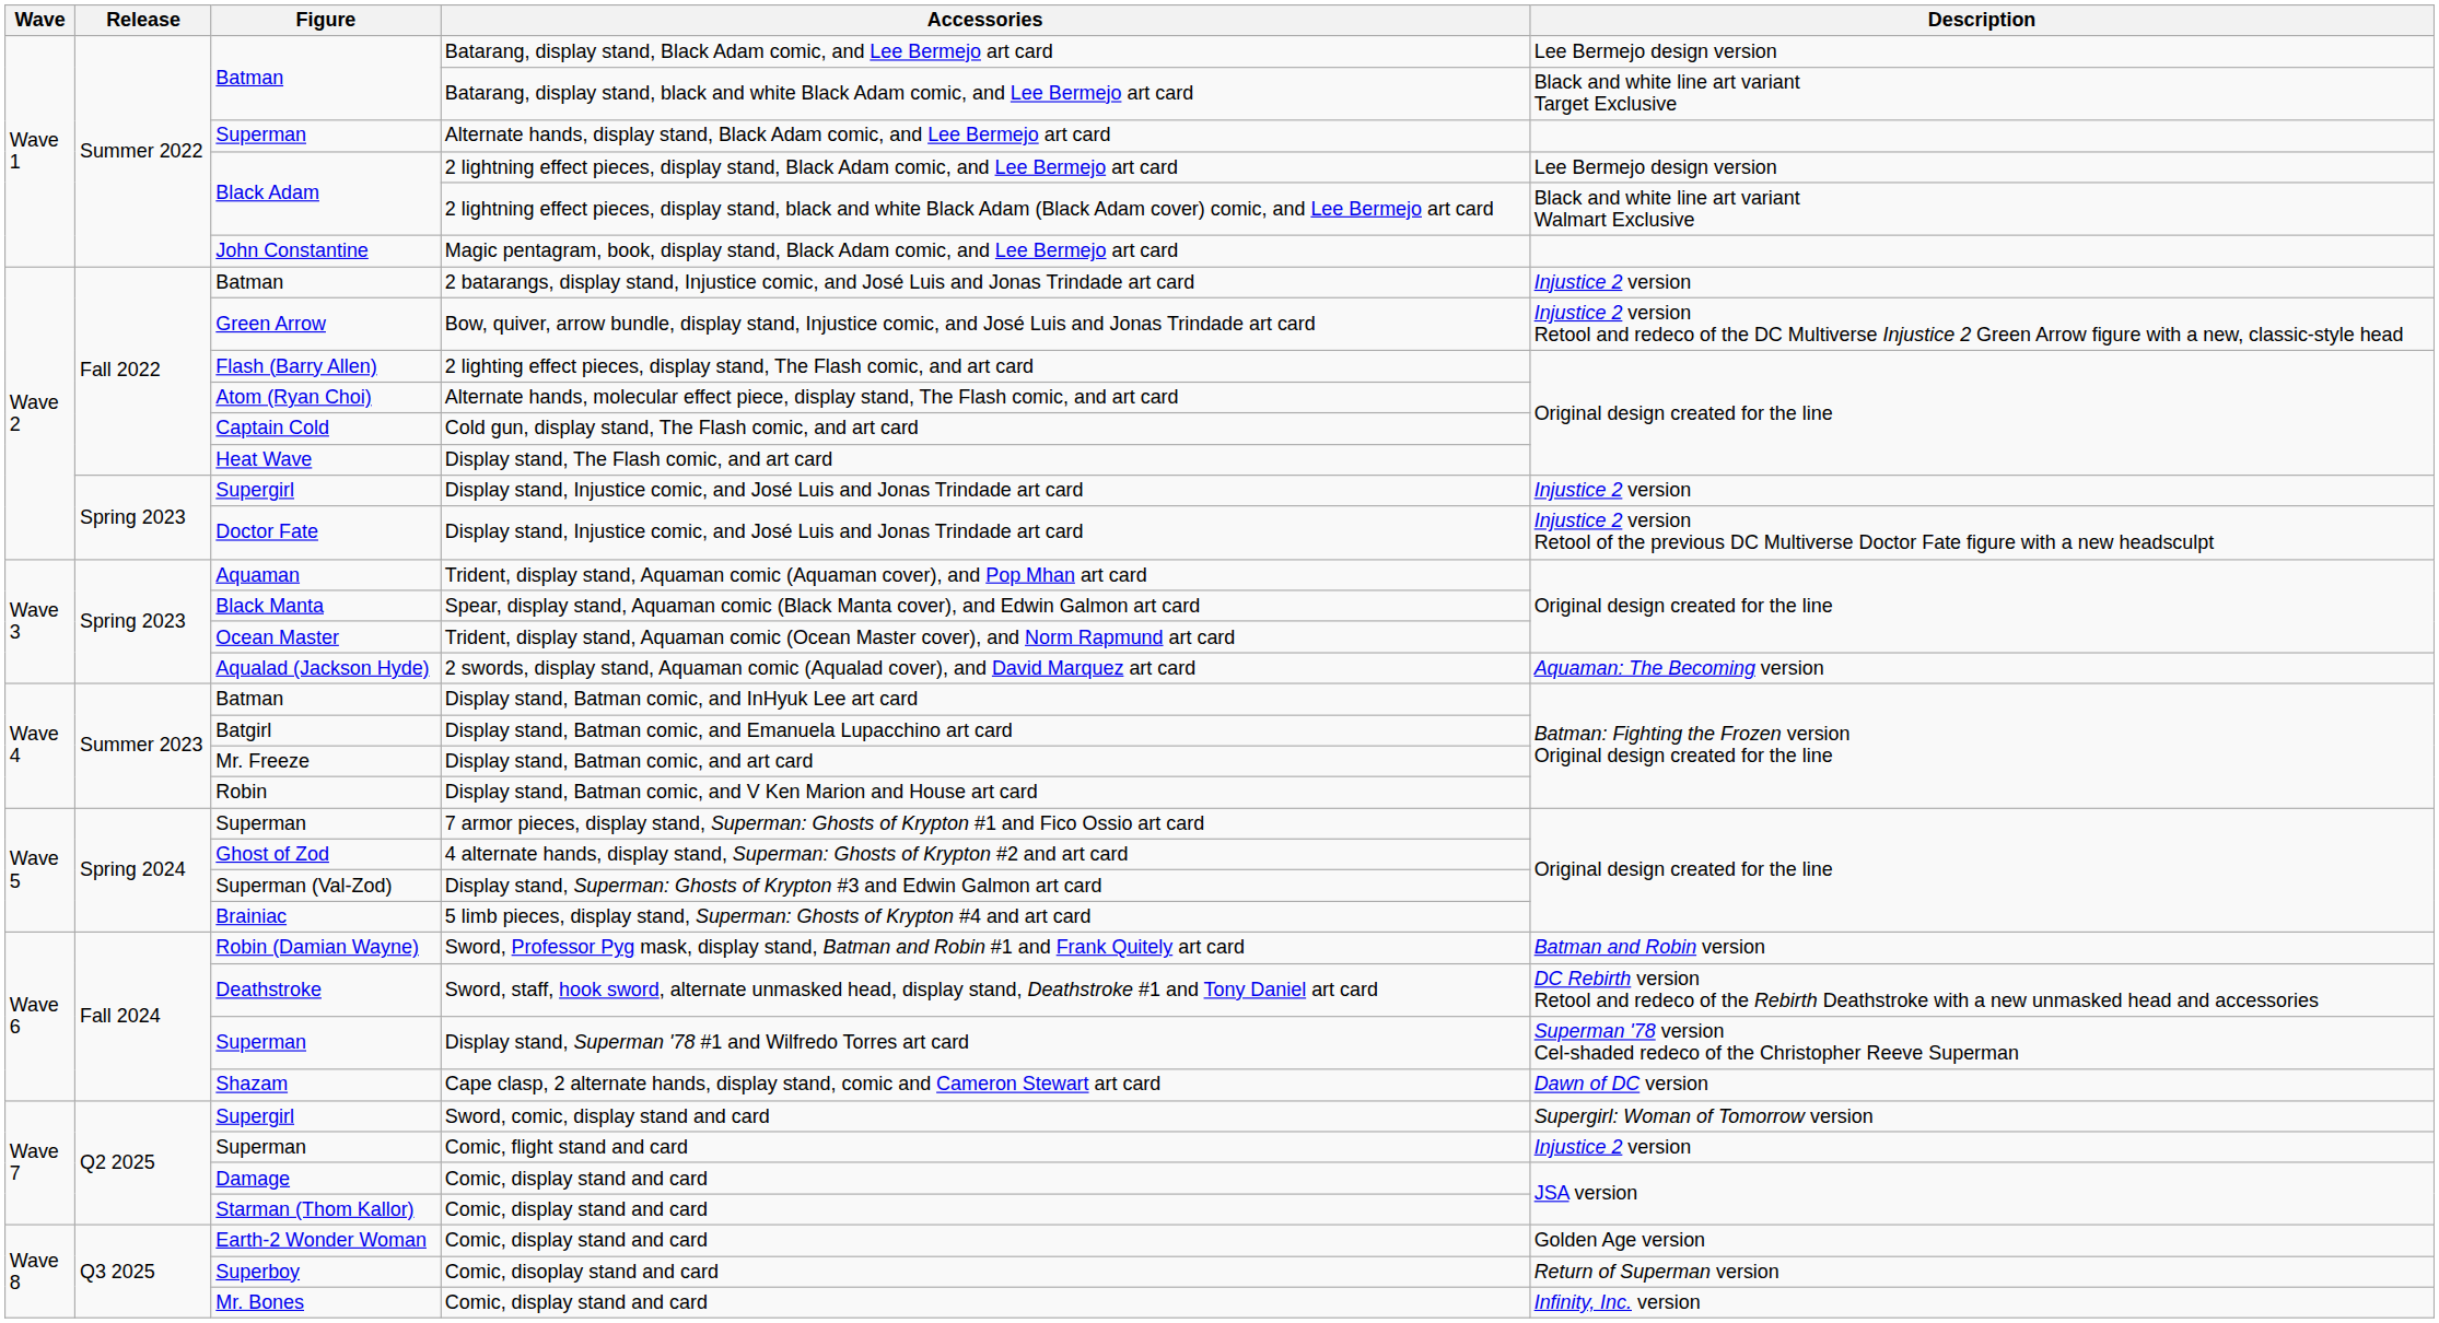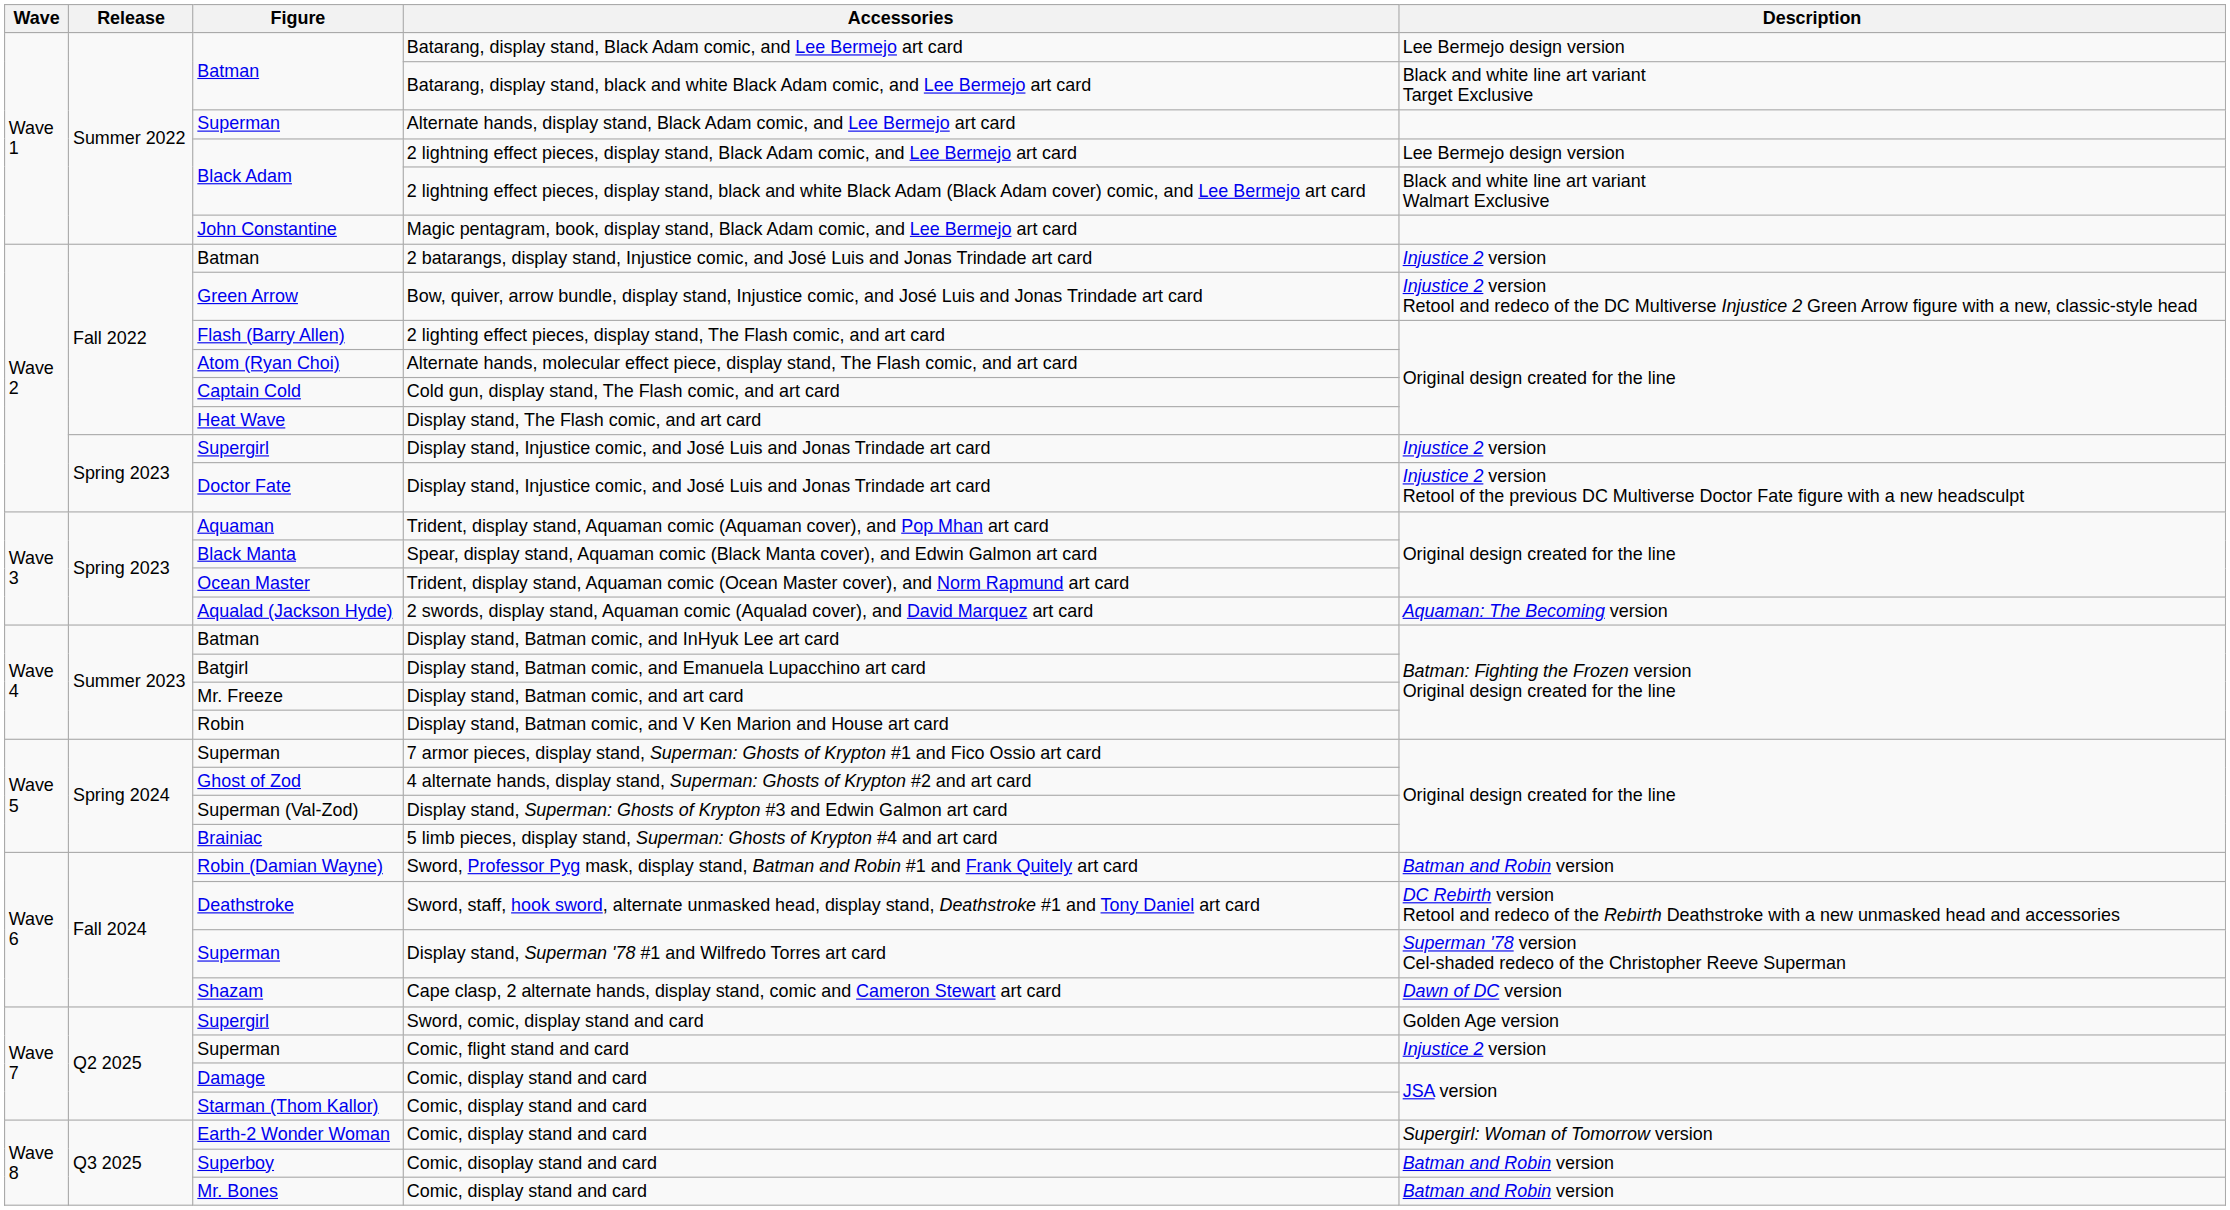Sword, comic, display stand and card | Description: Supergirl: Woman of Tomorrow version -> Golden Age version
Earth-2 Wonder Woman / Comic, display stand and card | Description: Golden Age version -> Supergirl: Woman of Tomorrow version
Comic, disoplay stand and card | Description: Return of Superman version -> Batman and Robin version
Mr. Bones / Comic, display stand and card | Description: Infinity, Inc. version -> Batman and Robin version
